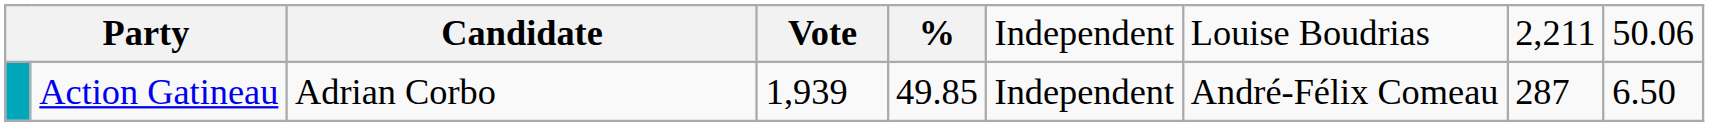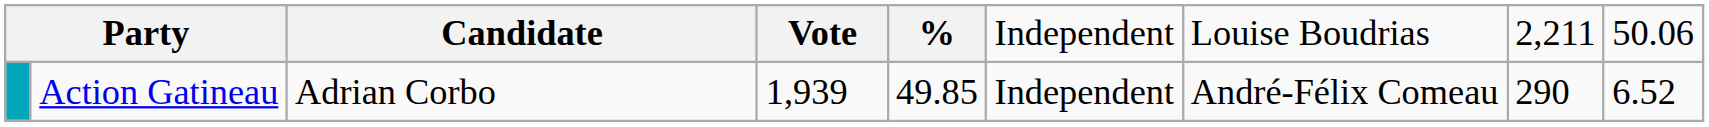Action Gatineau | column 8: 287 -> 290
Action Gatineau | column 9: 6.50 -> 6.52
